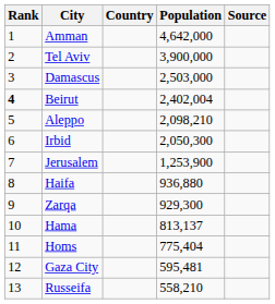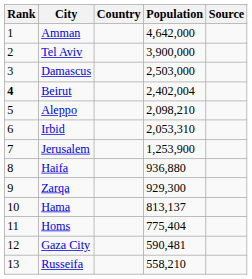Irbid | Population: 2,050,300 -> 2,053,310
Gaza City | Population: 595,481 -> 590,481
